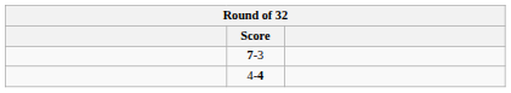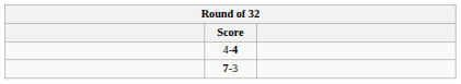rows swapped: 7-3 <-> 4-4
